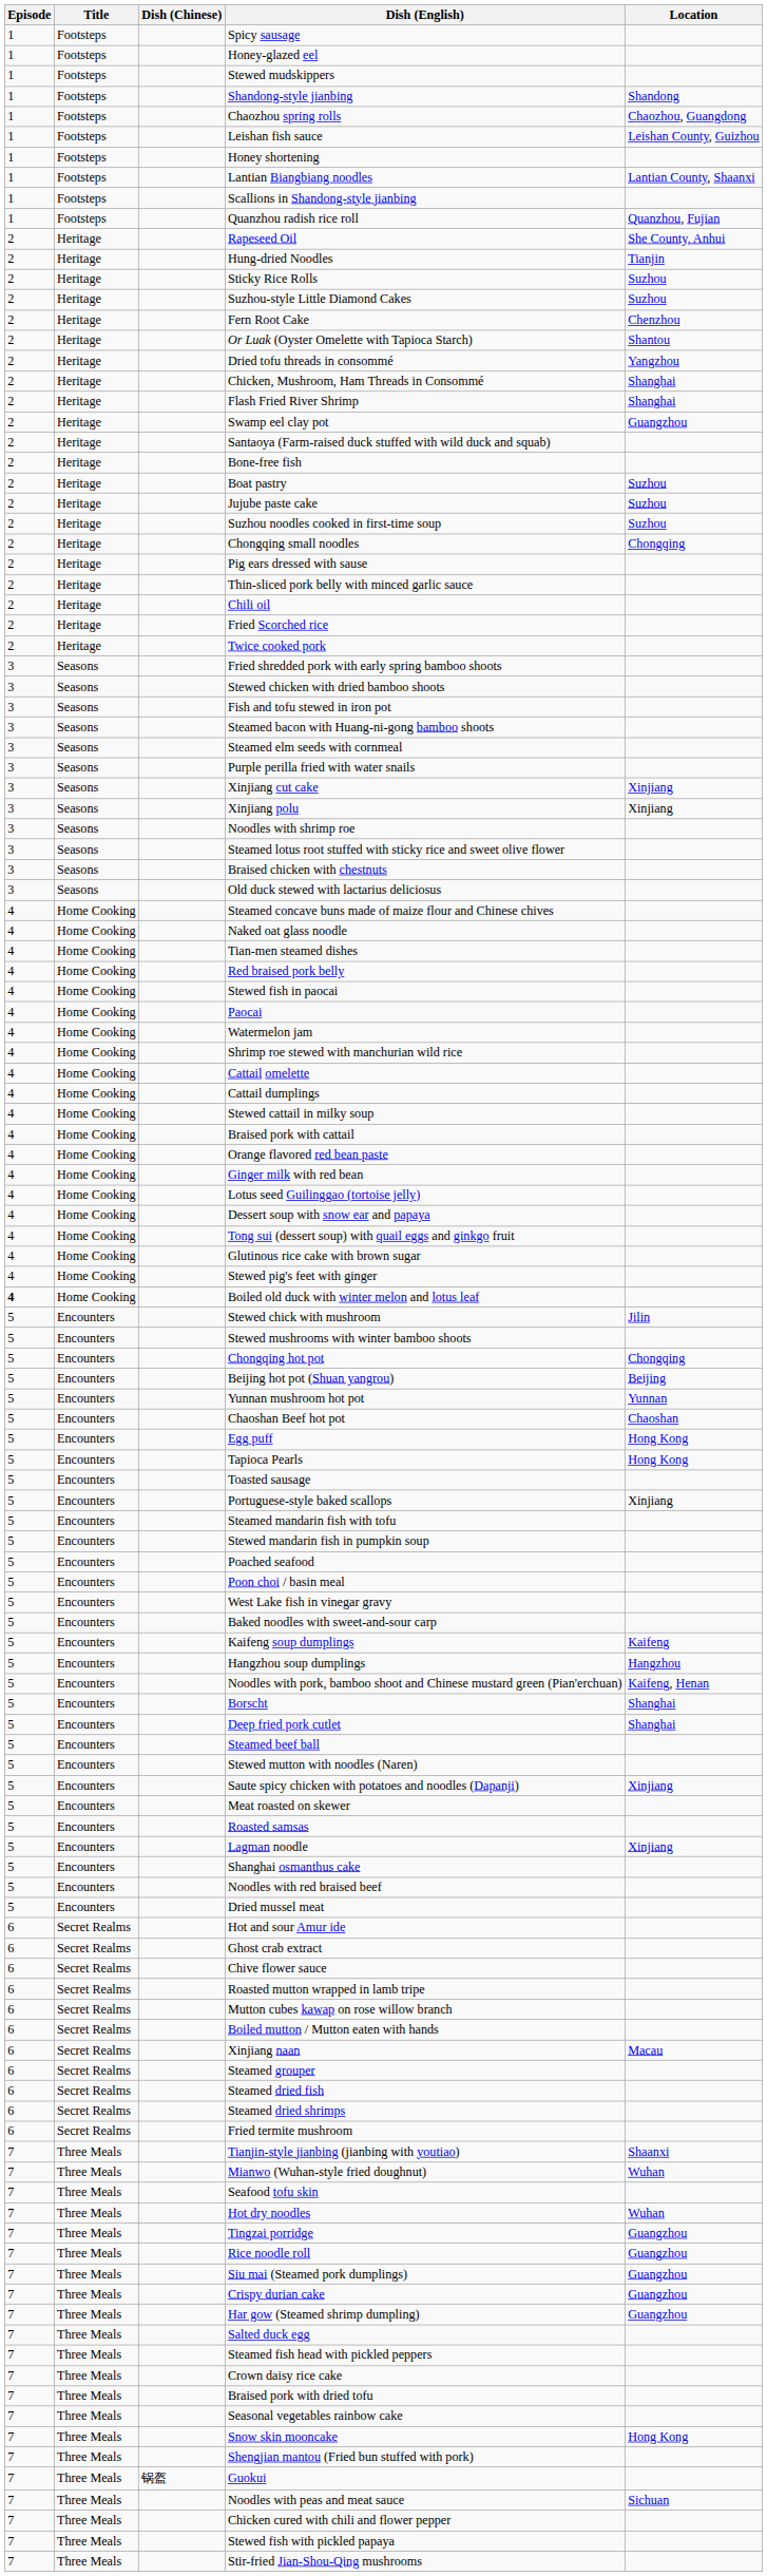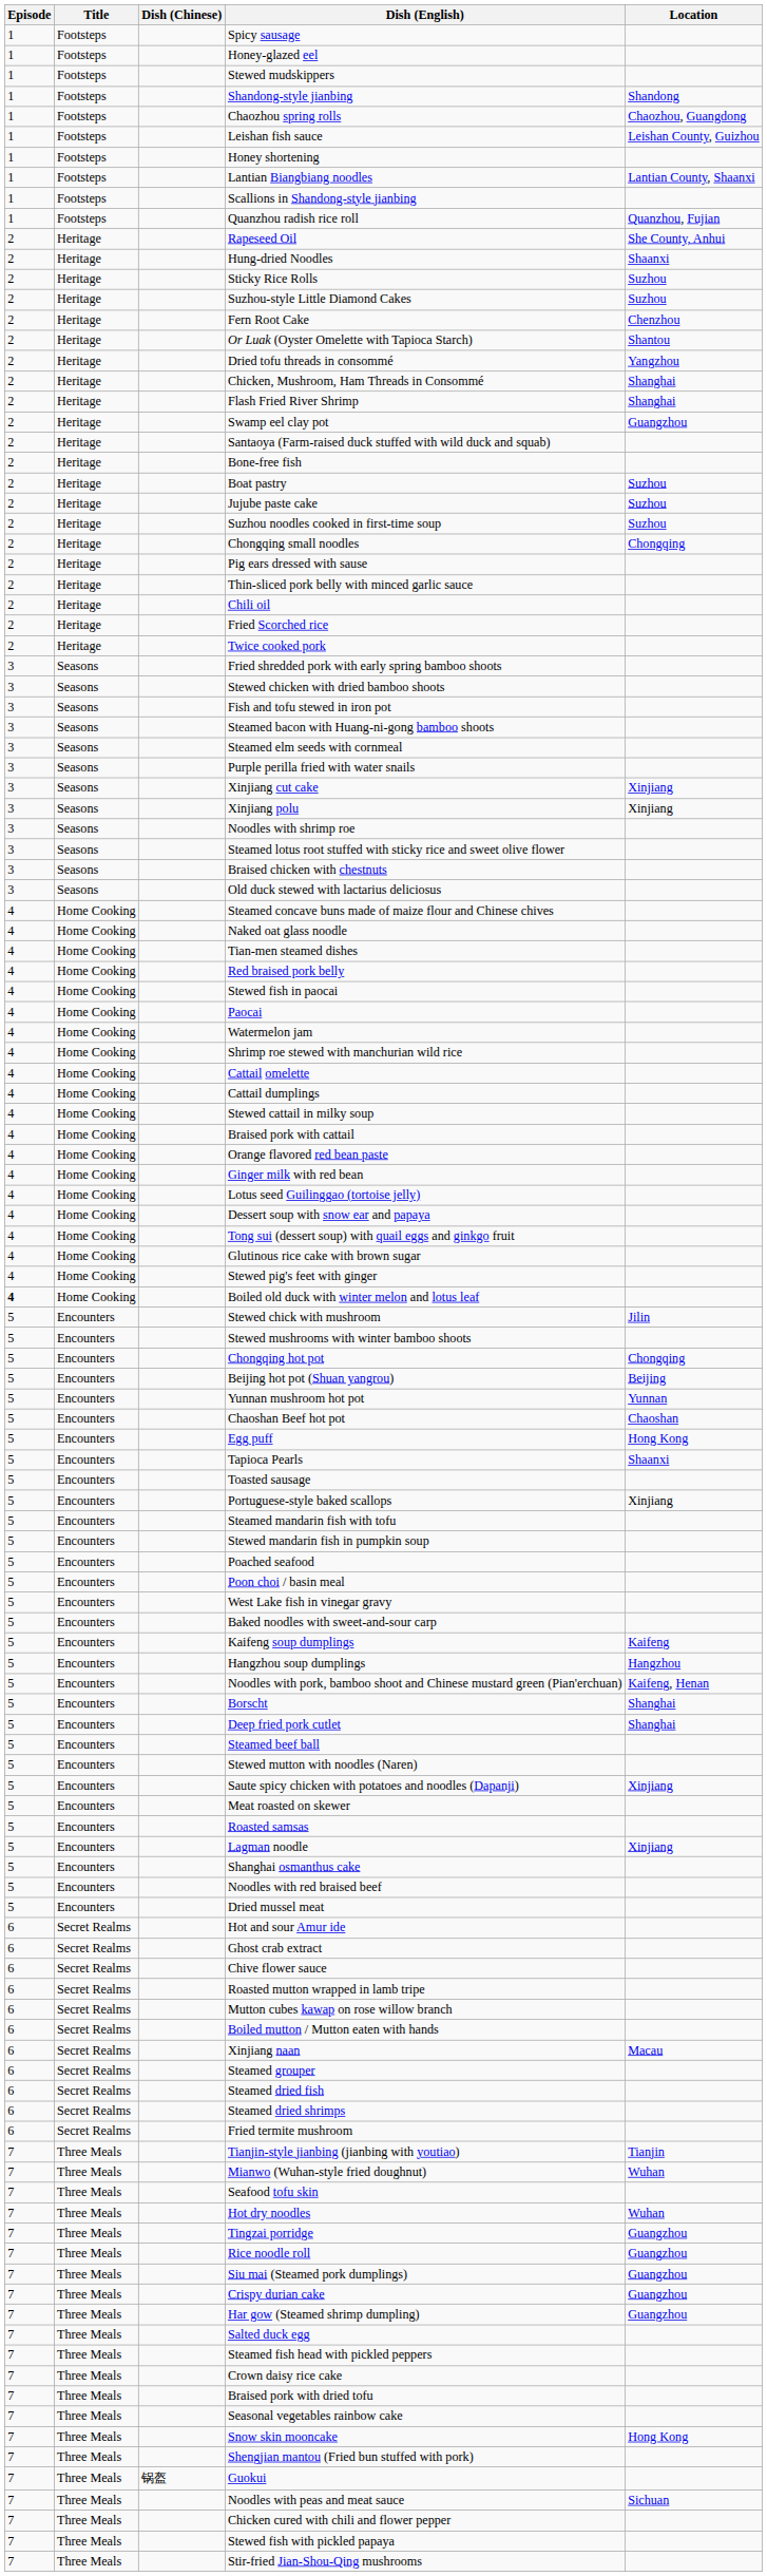Hung-dried Noodles | Location: Tianjin -> Shaanxi
Tapioca Pearls | Location: Hong Kong -> Shaanxi
Tianjin-style jianbing (jianbing with youtiao) | Location: Shaanxi -> Tianjin
